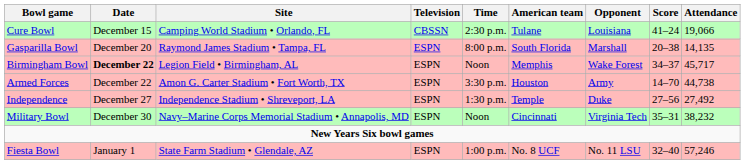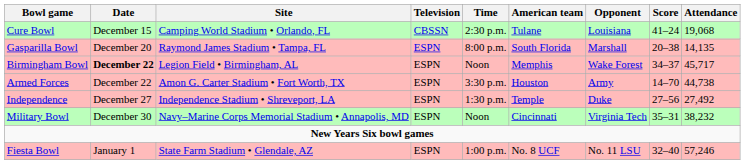Cure Bowl | Attendance: 19,066 -> 19,068
